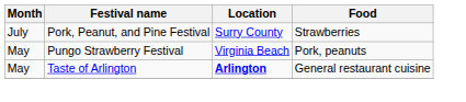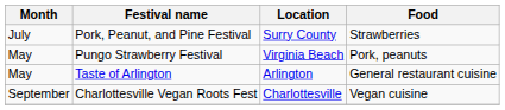Taste of Arlington | Location: bold -> normal
+ row: September | Charlottesville Vegan Roots Fest | Charlottesville | Vegan cuisine
